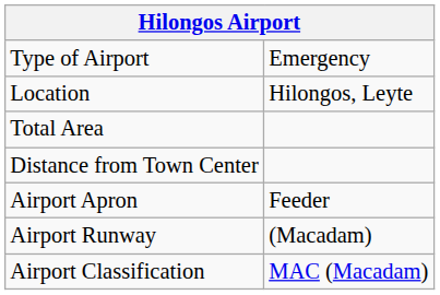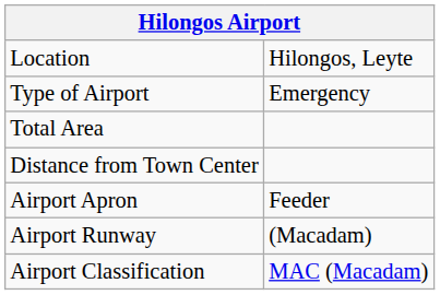rows swapped: Type of Airport <-> Location
